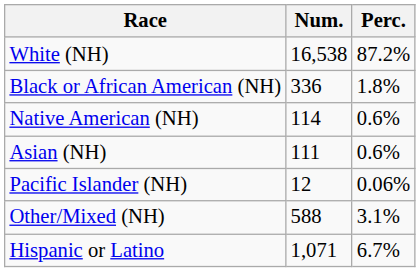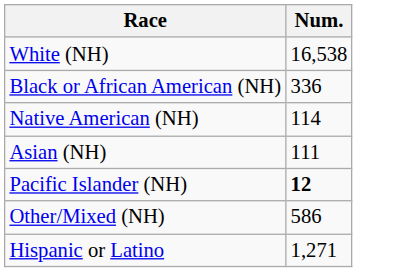- column: Perc. | 87.2% | 1.8% | 0.6% | 0.6% | 0.06% | 3.1% | 6.7%
Pacific Islander (NH) | Num.: normal -> bold
Other/Mixed (NH) | Num.: 588 -> 586
Hispanic or Latino | Num.: 1,071 -> 1,271
